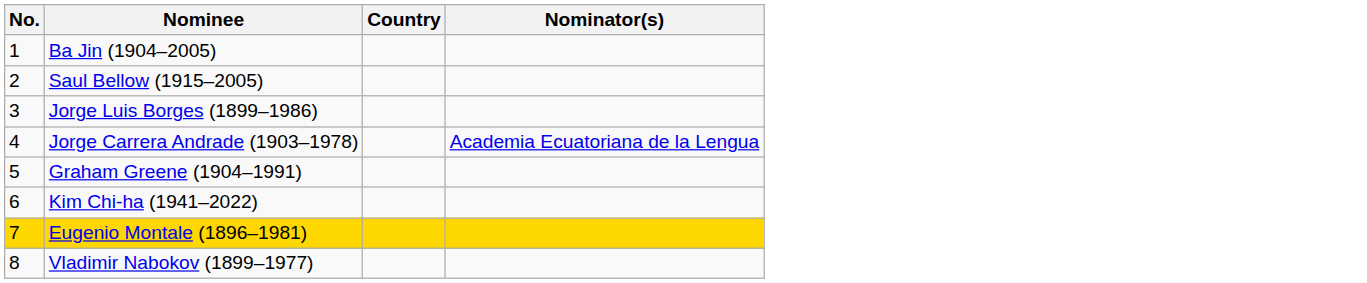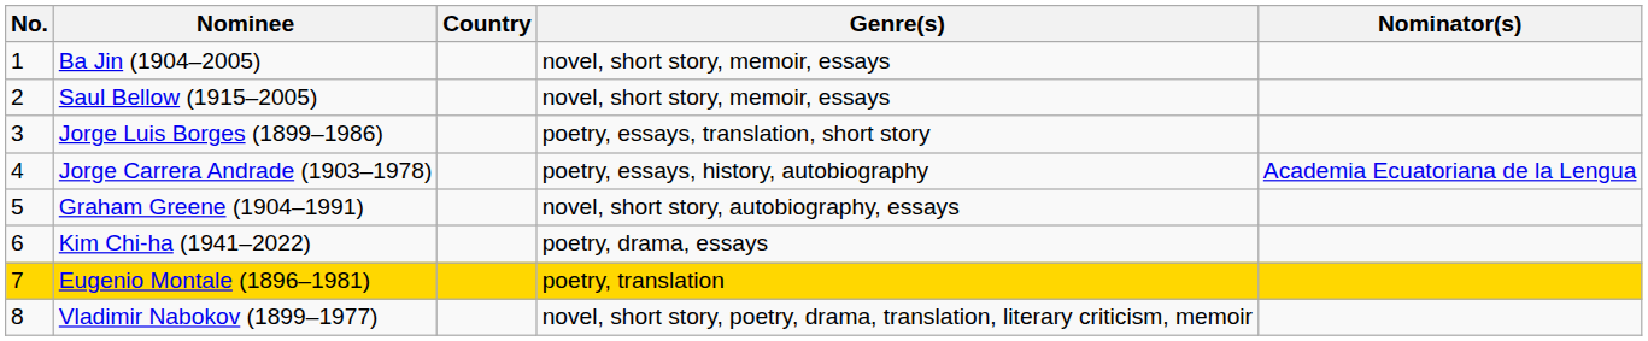+ column: Genre(s) | novel, short story, memoir, essays | novel, short story, memoir, essays | poetry, essays, translation, short story | poetry, essays, history, autobiography | novel, short story, autobiography, essays | poetry, drama, essays | poetry, translation | novel, short story, poetry, drama, translation, literary criticism, memoir
